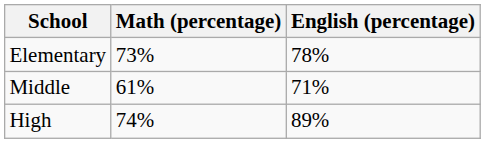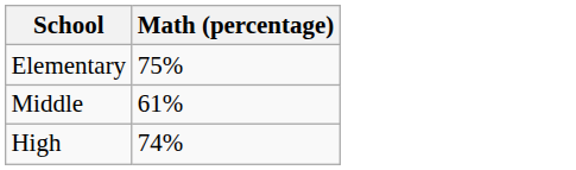- column: English (percentage) | 78% | 71% | 89%
Elementary | Math (percentage): 73% -> 75%
